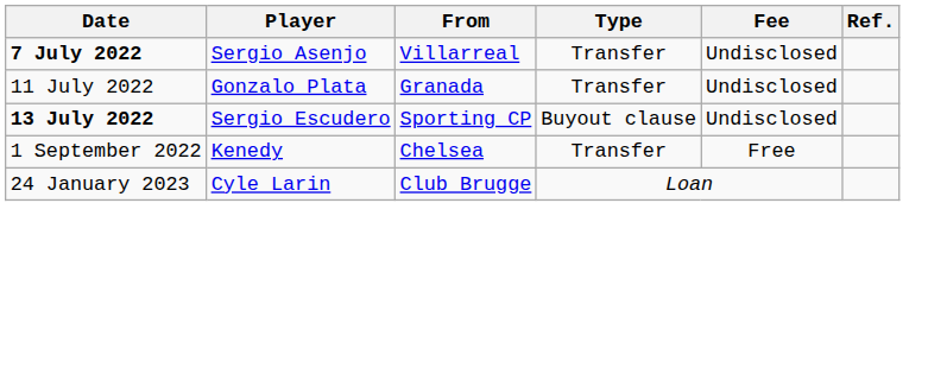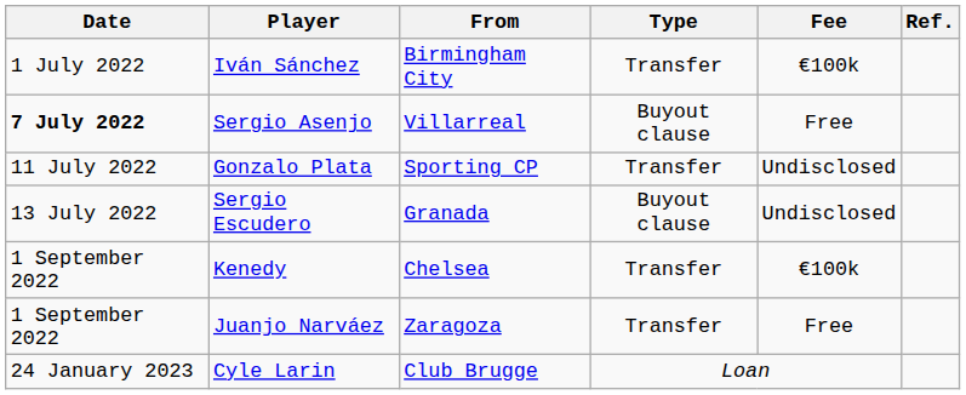+ row: 1 July 2022 | Iván Sánchez | Birmingham City | Transfer | €100k
Sergio Asenjo | Type: Transfer -> Buyout clause
Sergio Asenjo | Fee: Undisclosed -> Free
Gonzalo Plata | From: Granada -> Sporting CP
Sergio Escudero | Date: bold -> normal
Sergio Escudero | From: Sporting CP -> Granada
Kenedy | Fee: Free -> €100k
+ row: 1 September 2022 | Juanjo Narváez | Zaragoza | Transfer | Free
